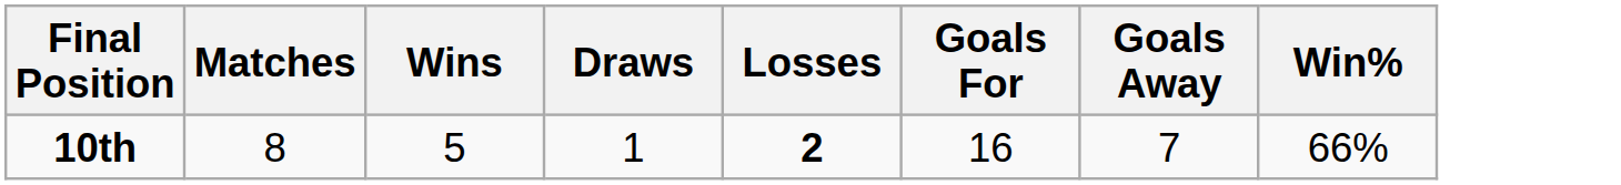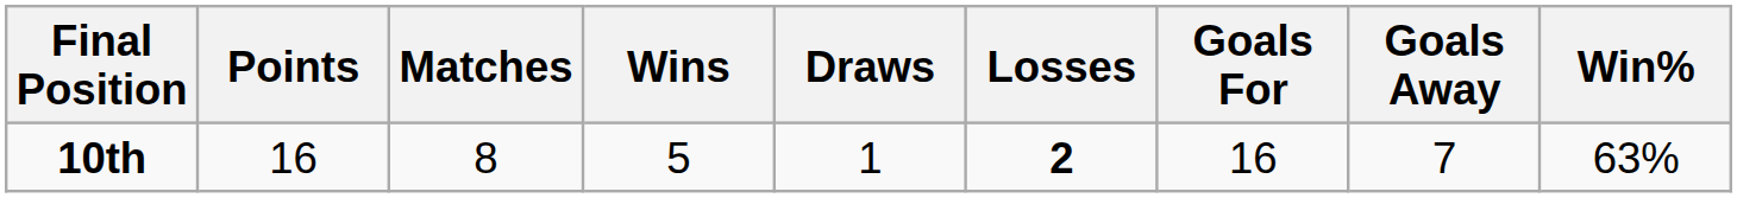+ column: Points | 16
10th | Win%: 66% -> 63%
